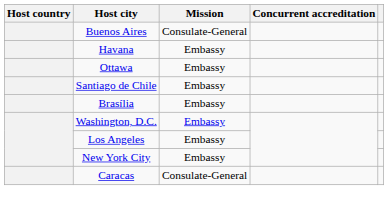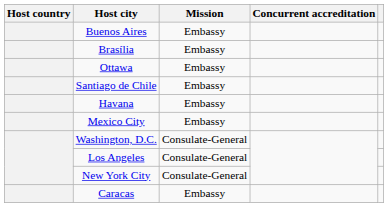Buenos Aires | Mission: Consulate-General -> Embassy
rows swapped: Brasília <-> Havana
+ row: Mexico City | Embassy
Washington, D.C. | Mission: Embassy -> Consulate-General
Los Angeles | Mission: Embassy -> Consulate-General
New York City | Mission: Embassy -> Consulate-General
Caracas | Mission: Consulate-General -> Embassy
